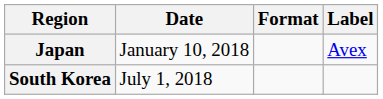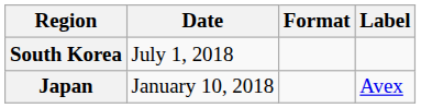rows swapped: Japan <-> South Korea
